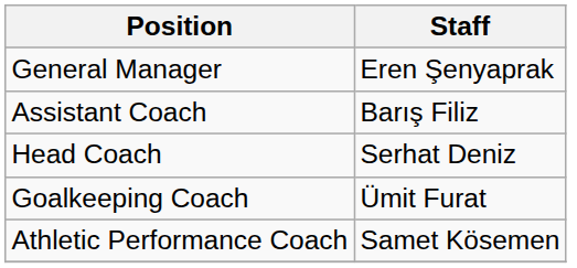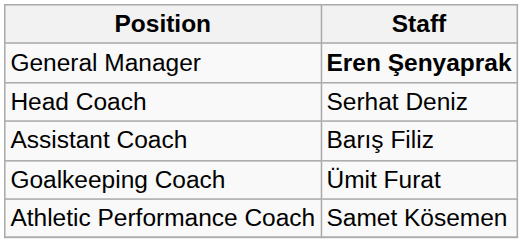General Manager | Staff: normal -> bold
rows swapped: Head Coach <-> Assistant Coach
